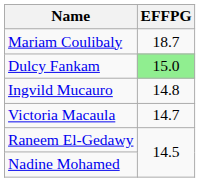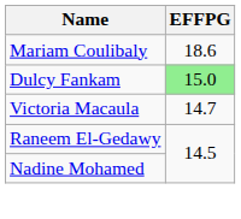Mariam Coulibaly | EFFPG: 18.7 -> 18.6
- row: Ingvild Mucauro | 14.8
